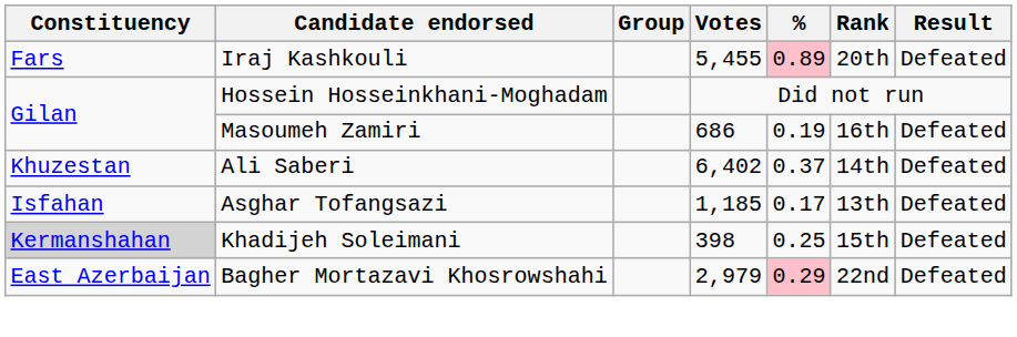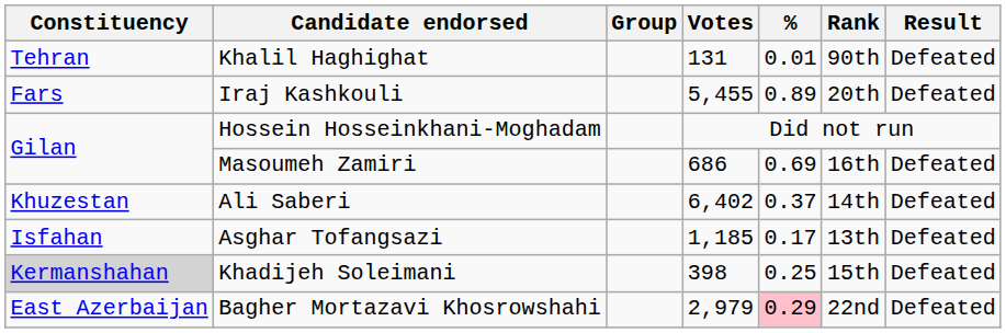+ row: Tehran | Khalil Haghighat | 131 | 0.01 | 90th | Defeated
Iraj Kashkouli | %: pink background -> no background
Masoumeh Zamiri | %: 0.19 -> 0.69
